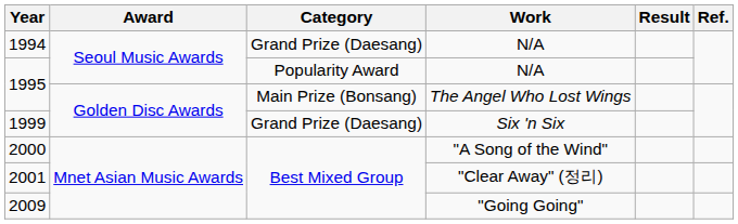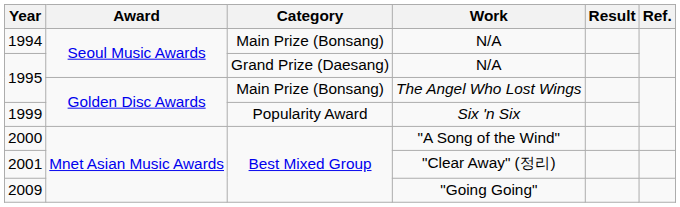1994 | Category: Grand Prize (Daesang) -> Main Prize (Bonsang)
1995 / N/A | Category: Popularity Award -> Grand Prize (Daesang)
1999 | Category: Grand Prize (Daesang) -> Popularity Award
